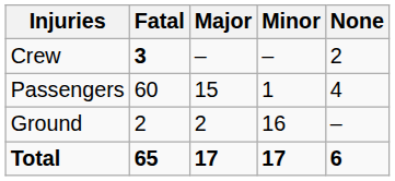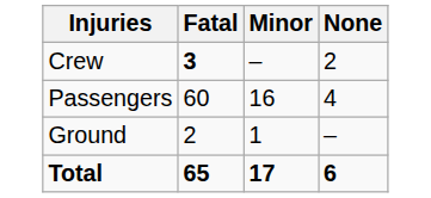- column: Major | – | 15 | 2 | 17
Passengers | Minor: 1 -> 16
Ground | Minor: 16 -> 1
